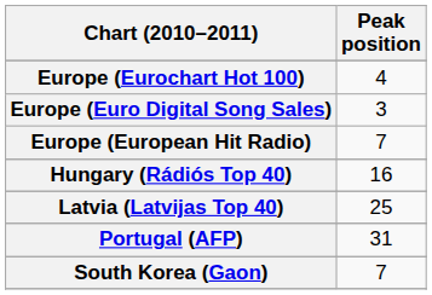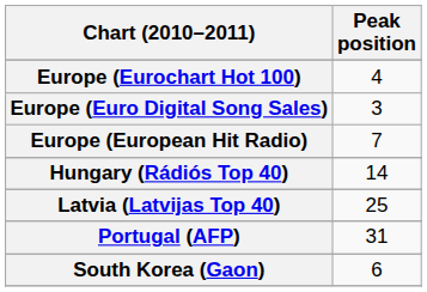Hungary (Rádiós Top 40) | Peak position: 16 -> 14
South Korea (Gaon) | Peak position: 7 -> 6
